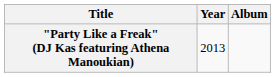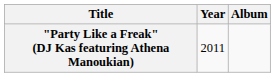"Party Like a Freak" (DJ Kas featuring Athena Manoukian) | Year: 2013 -> 2011
